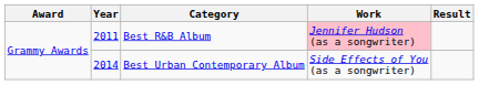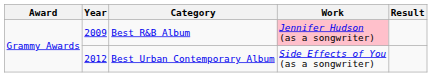Best R&B Album | Year: 2011 -> 2009
Best Urban Contemporary Album | Year: 2014 -> 2012
